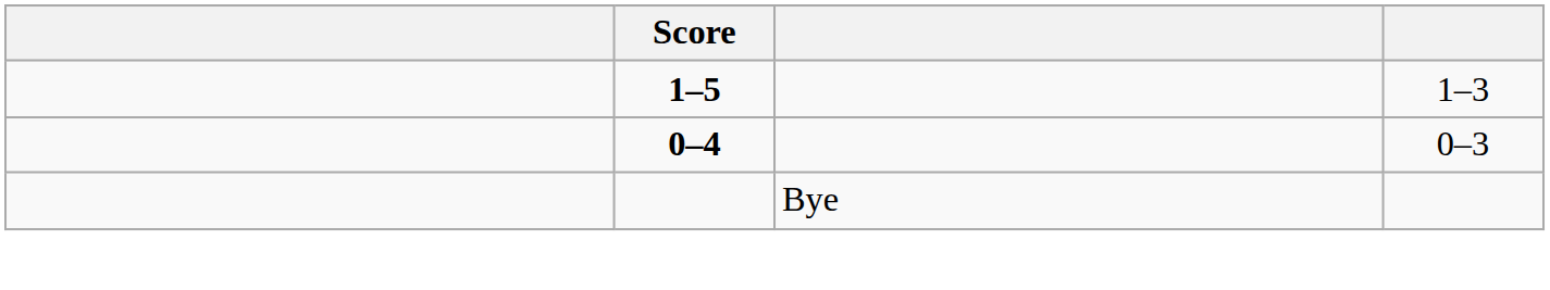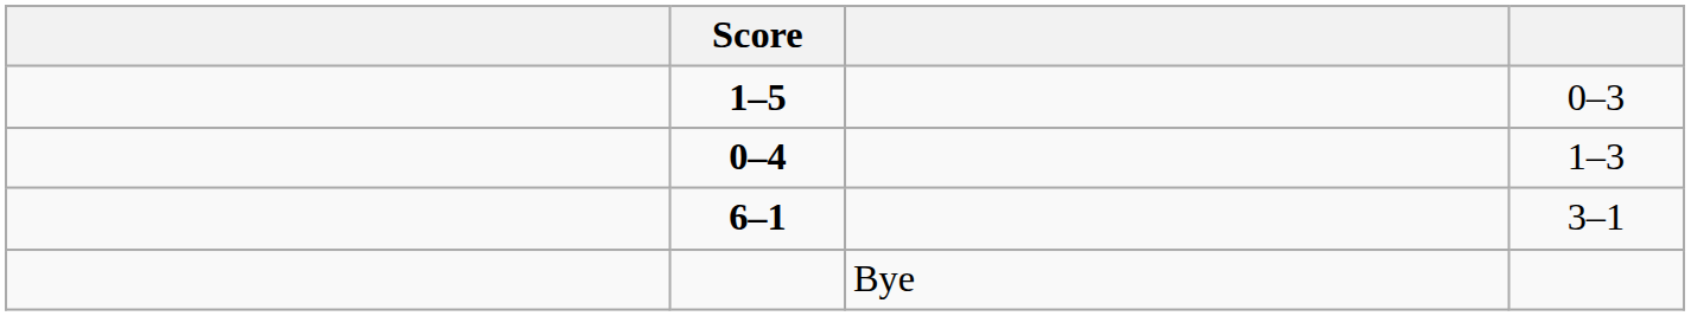1–5 | column 4: 1–3 -> 0–3
0–4 | column 4: 0–3 -> 1–3
+ row: 6–1 | 3–1
